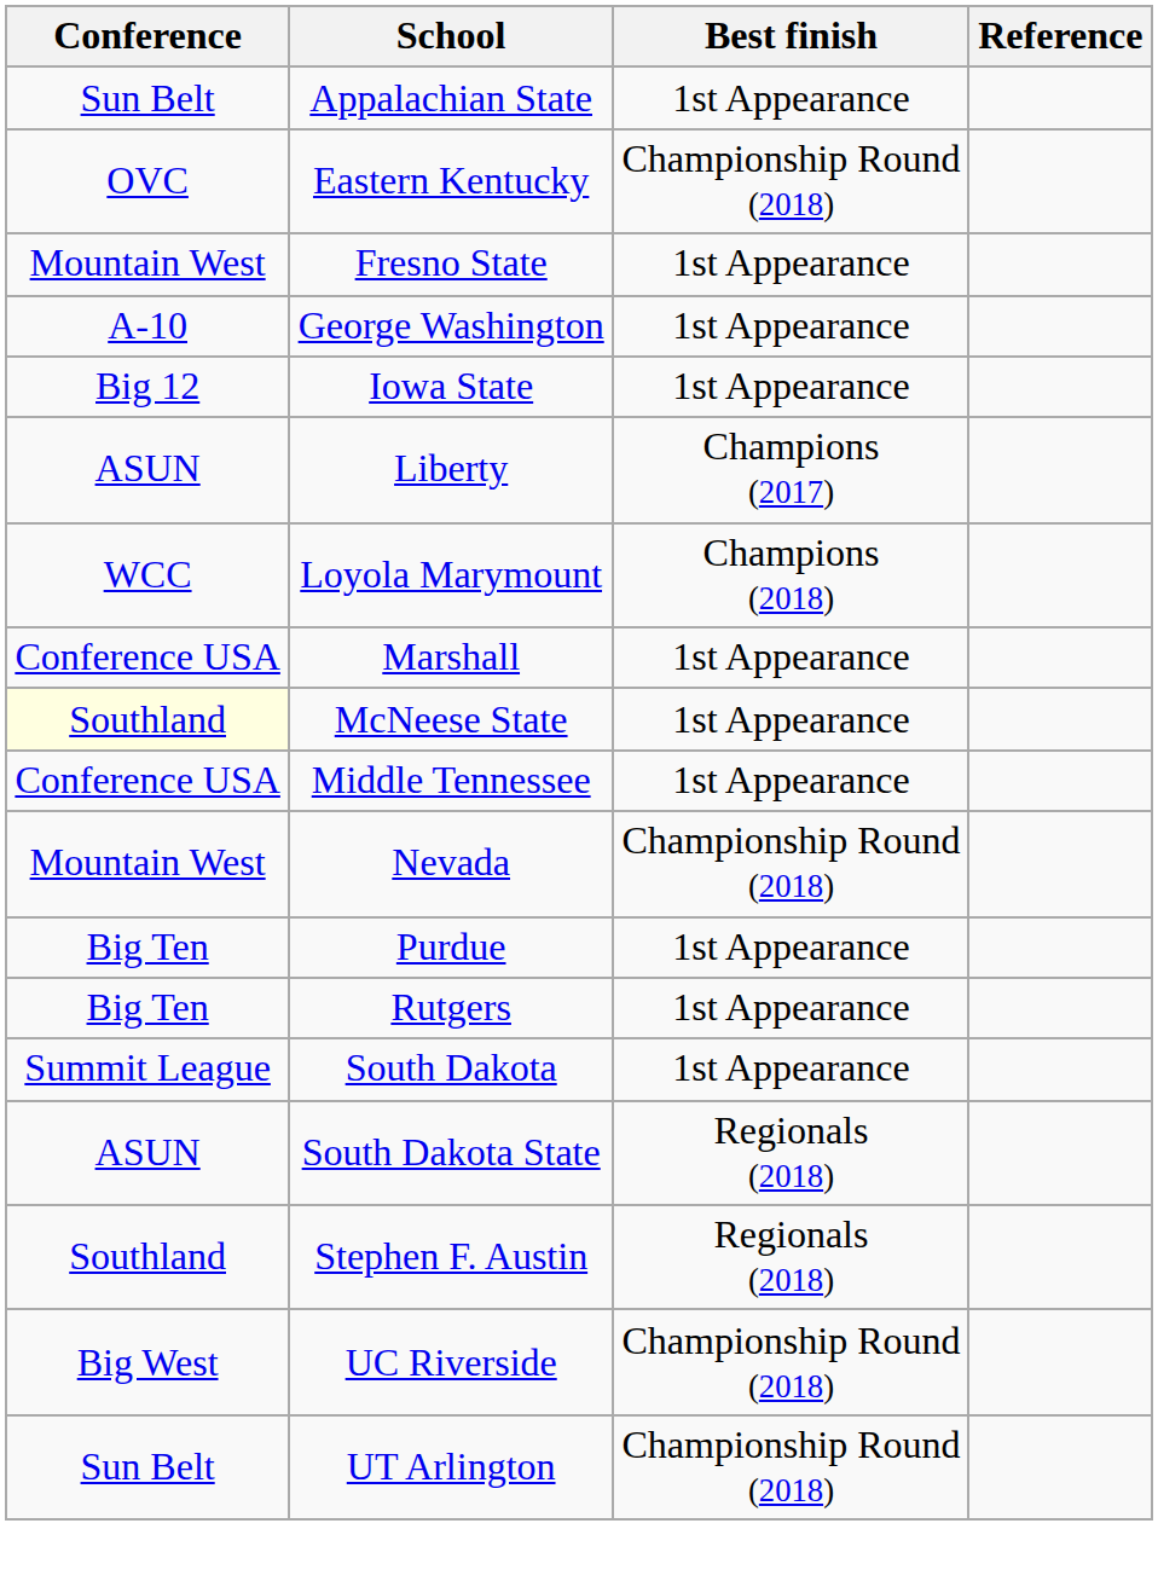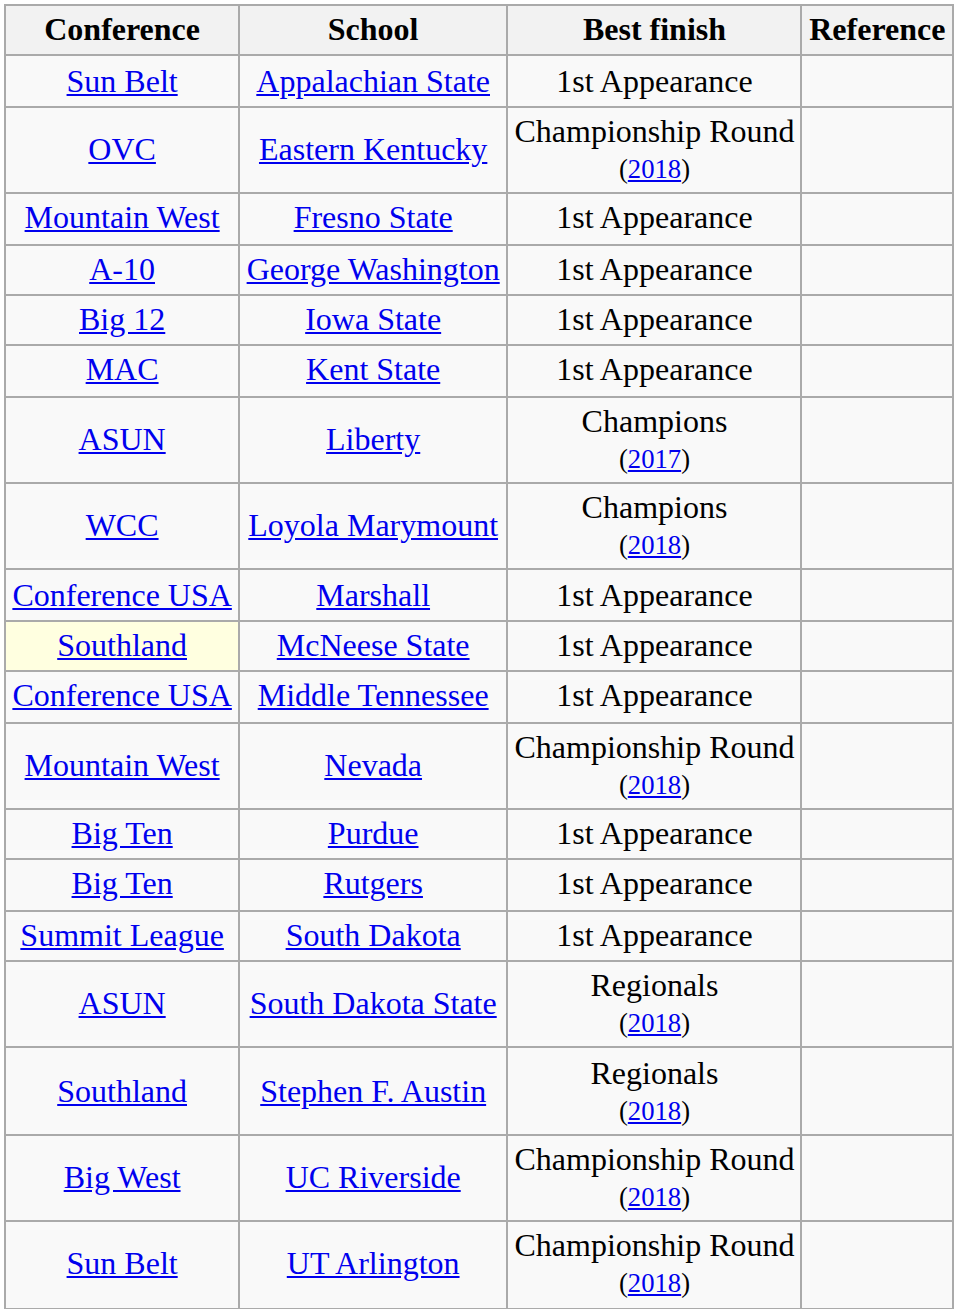+ row: MAC | Kent State | 1st Appearance
